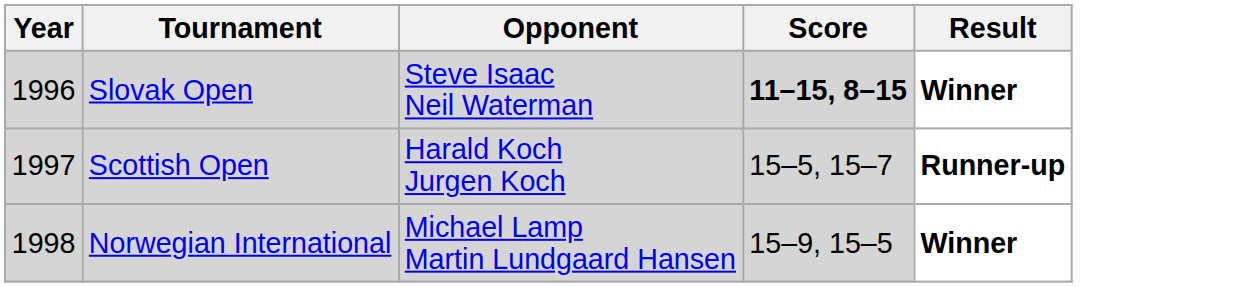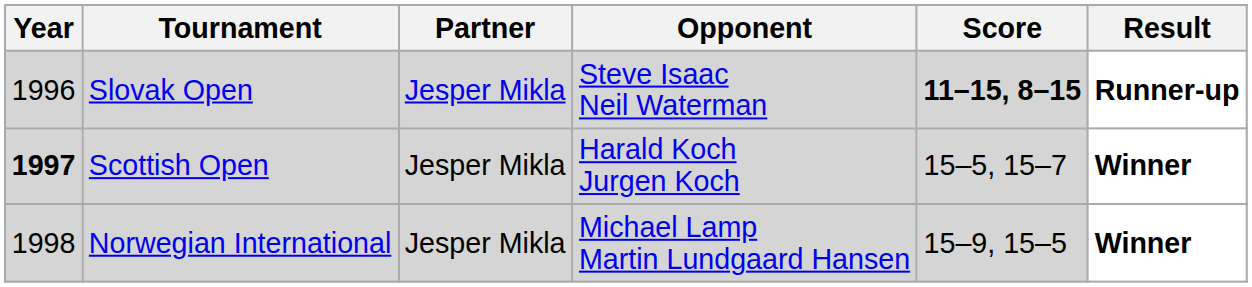+ column: Partner | Jesper Mikla | Jesper Mikla | Jesper Mikla
Slovak Open | Result: Winner -> Runner-up
Scottish Open | Year: normal -> bold
Scottish Open | Result: Runner-up -> Winner
